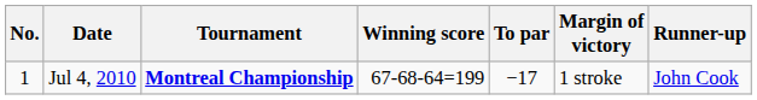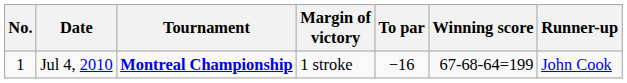columns swapped: Winning score <-> Margin of victory
Jul 4, 2010 | To par: −17 -> −16
